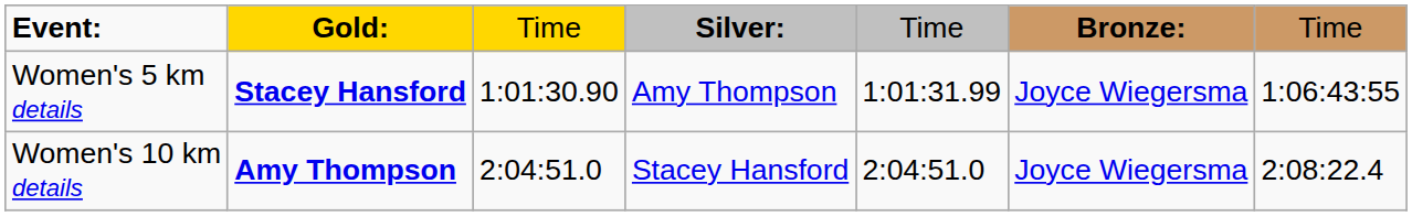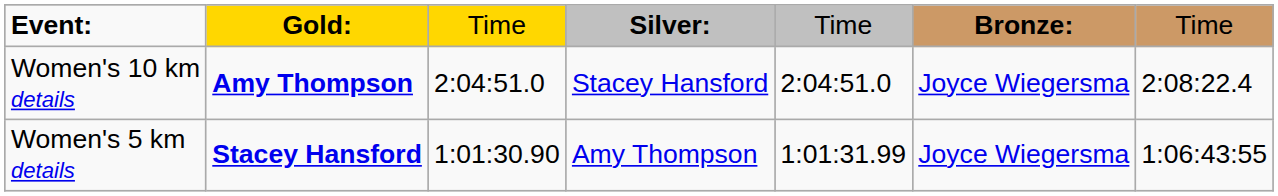rows swapped: Women's 5 km details <-> Women's 10 km details
